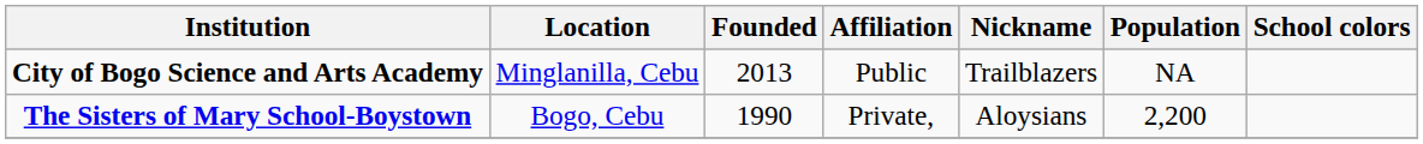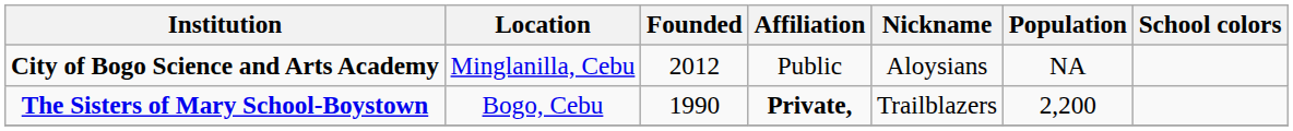City of Bogo Science and Arts Academy | Founded: 2013 -> 2012
City of Bogo Science and Arts Academy | Nickname: Trailblazers -> Aloysians
The Sisters of Mary School-Boystown | Affiliation: normal -> bold
The Sisters of Mary School-Boystown | Nickname: Aloysians -> Trailblazers
